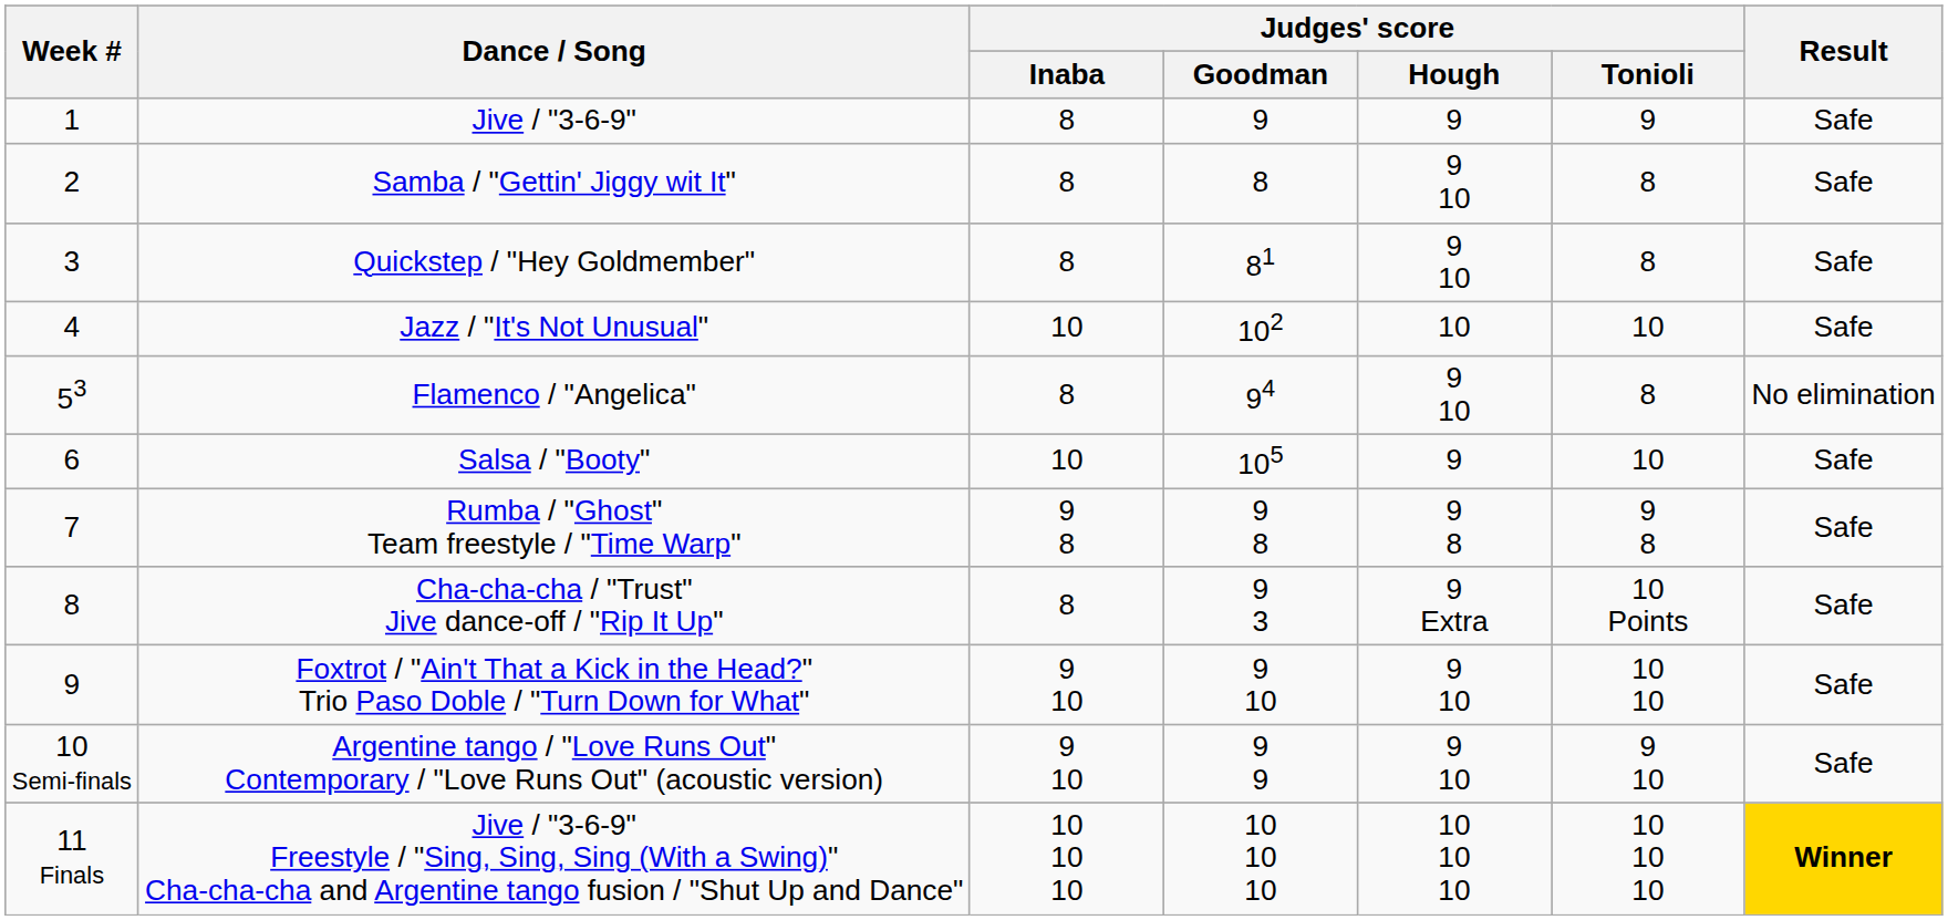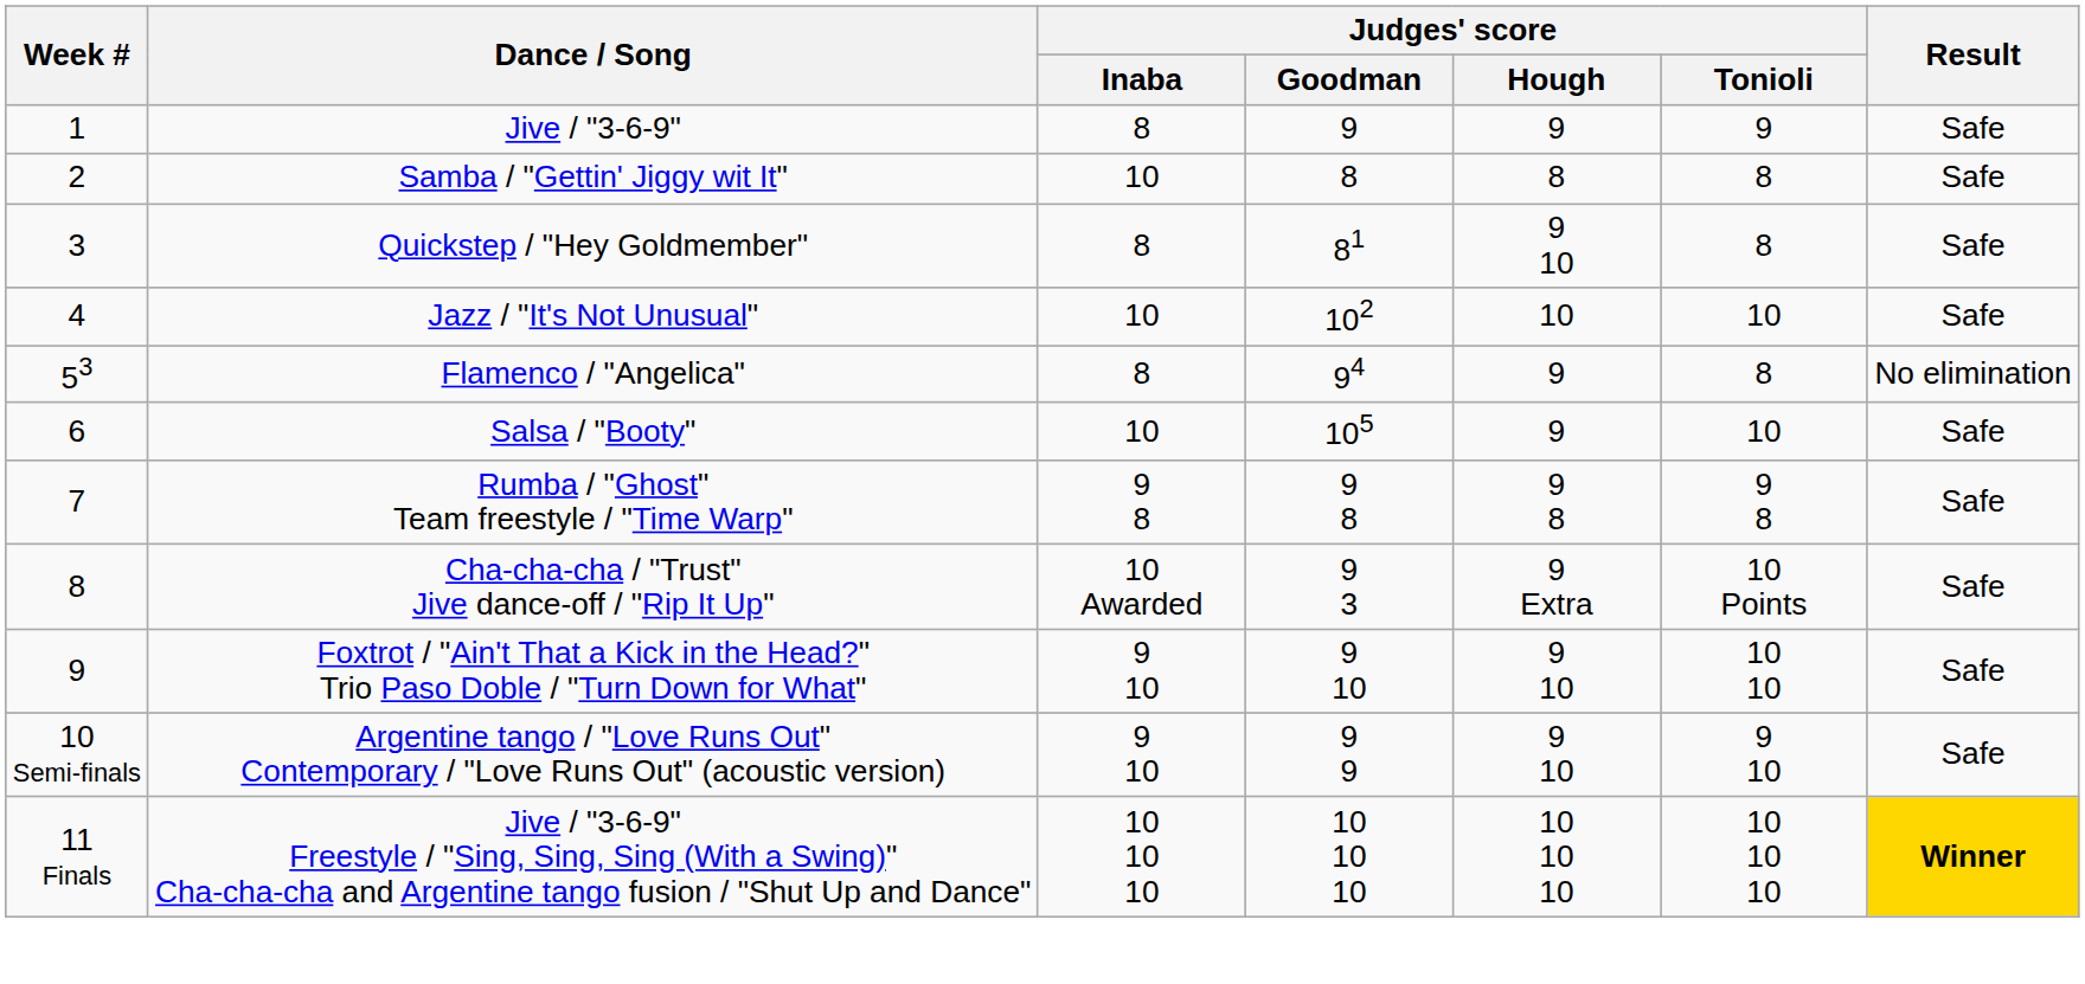Samba / "Gettin' Jiggy wit It" | Judges' score / Inaba: 8 -> 10
Samba / "Gettin' Jiggy wit It" | Judges' score / Hough: 9 10 -> 8
Flamenco / "Angelica" | Judges' score / Hough: 9 10 -> 9
Cha-cha-cha / "Trust" Jive dance-off / "Rip It Up" | Judges' score / Inaba: 8 -> 10 Awarded
